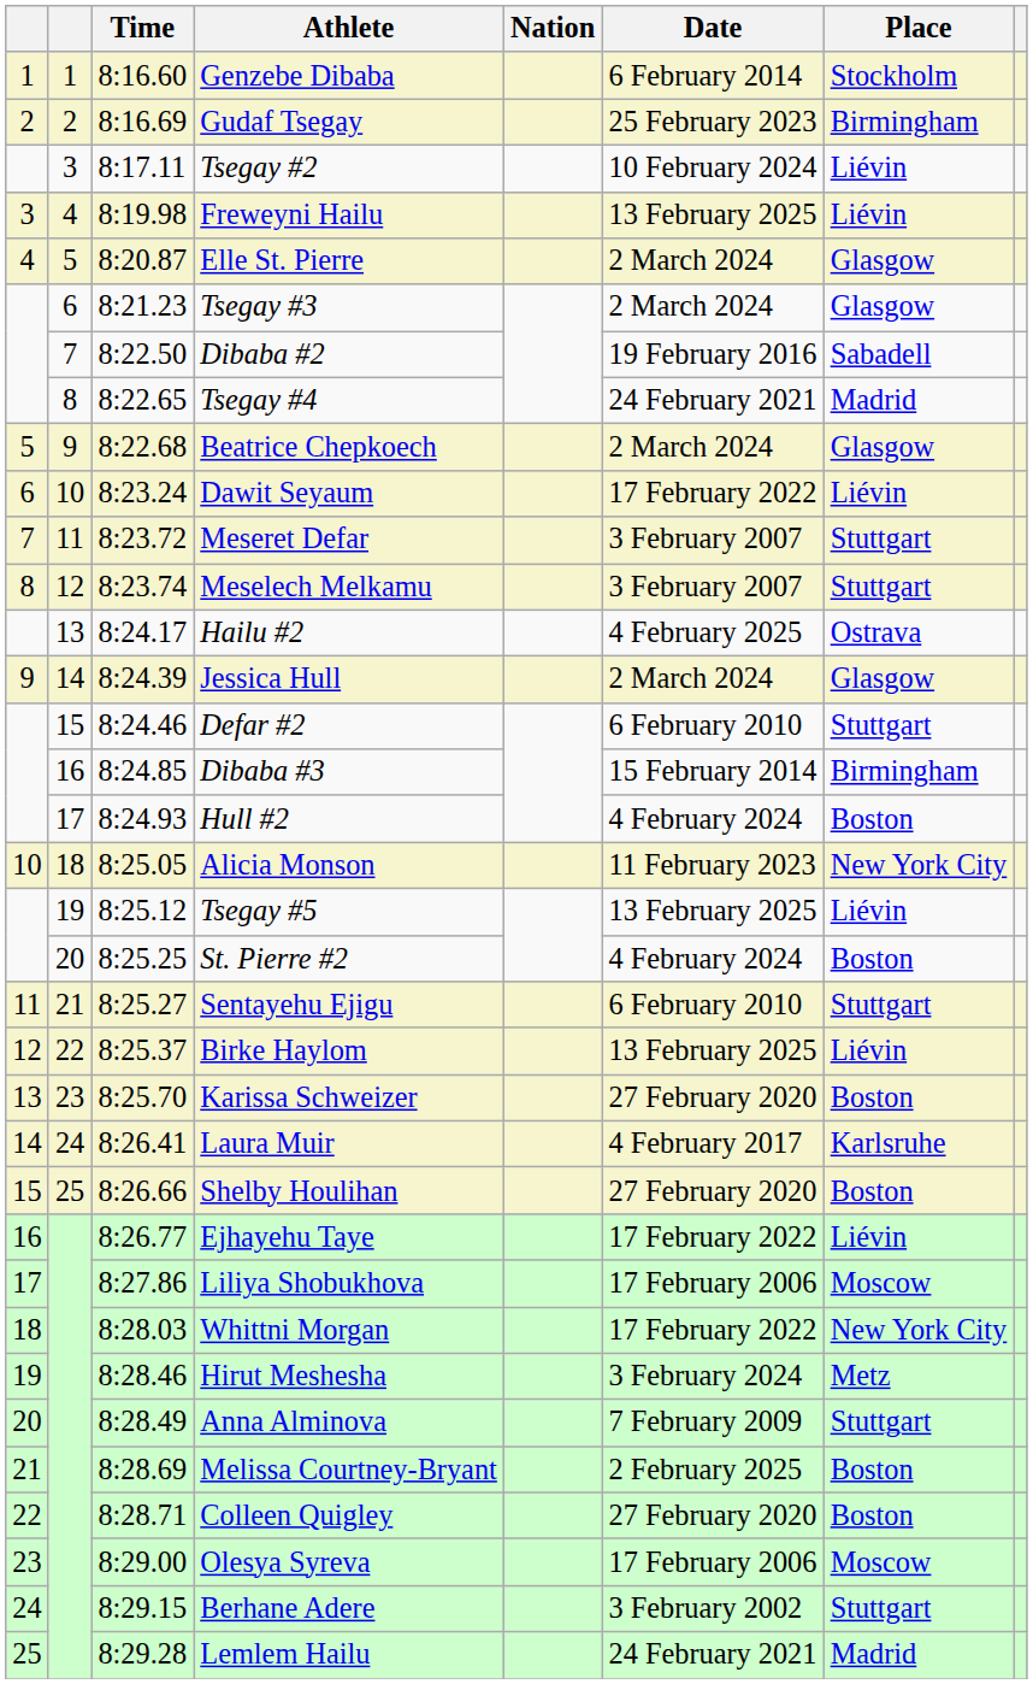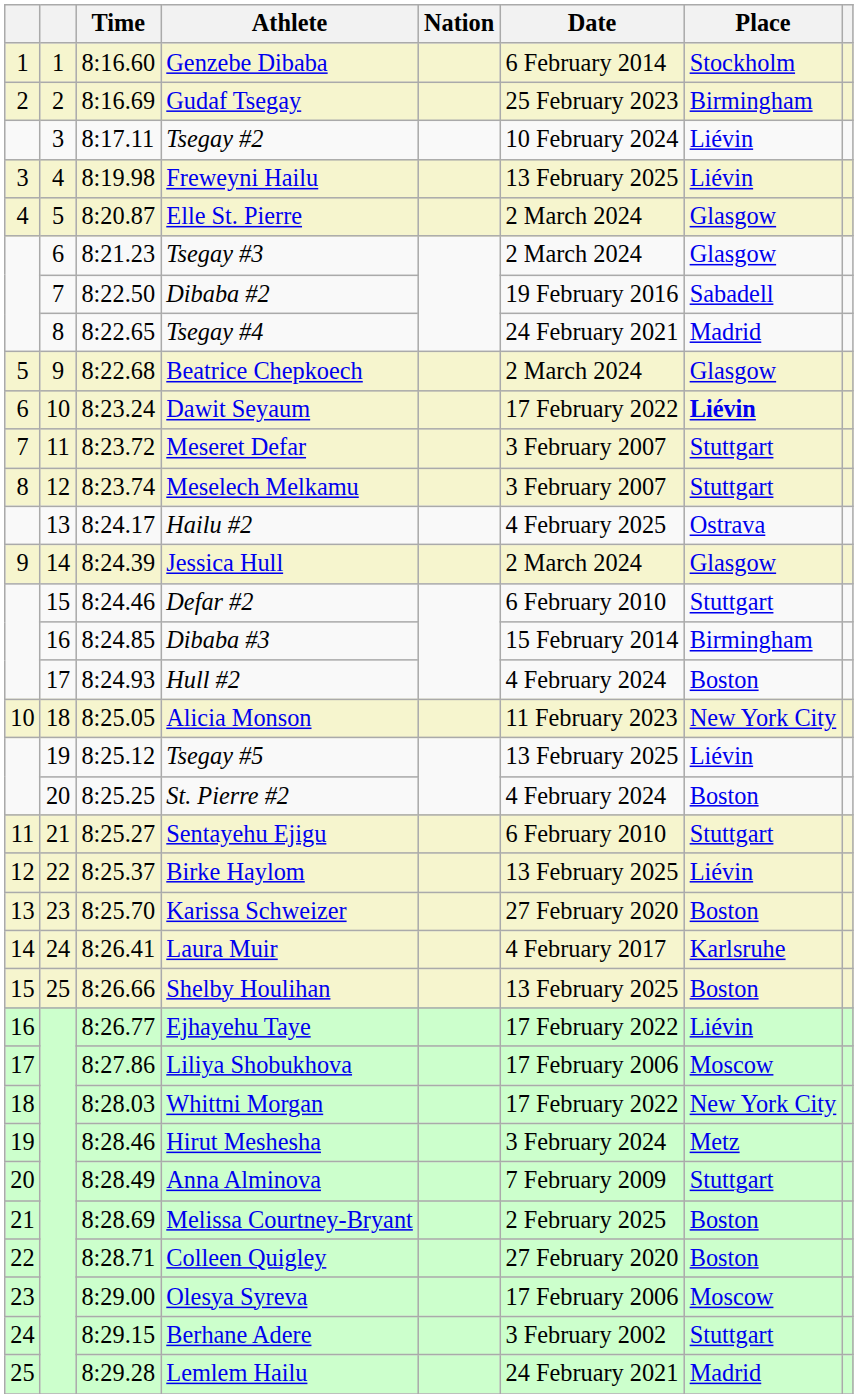Dawit Seyaum | Place: normal -> bold
Shelby Houlihan | Date: 27 February 2020 -> 13 February 2025
